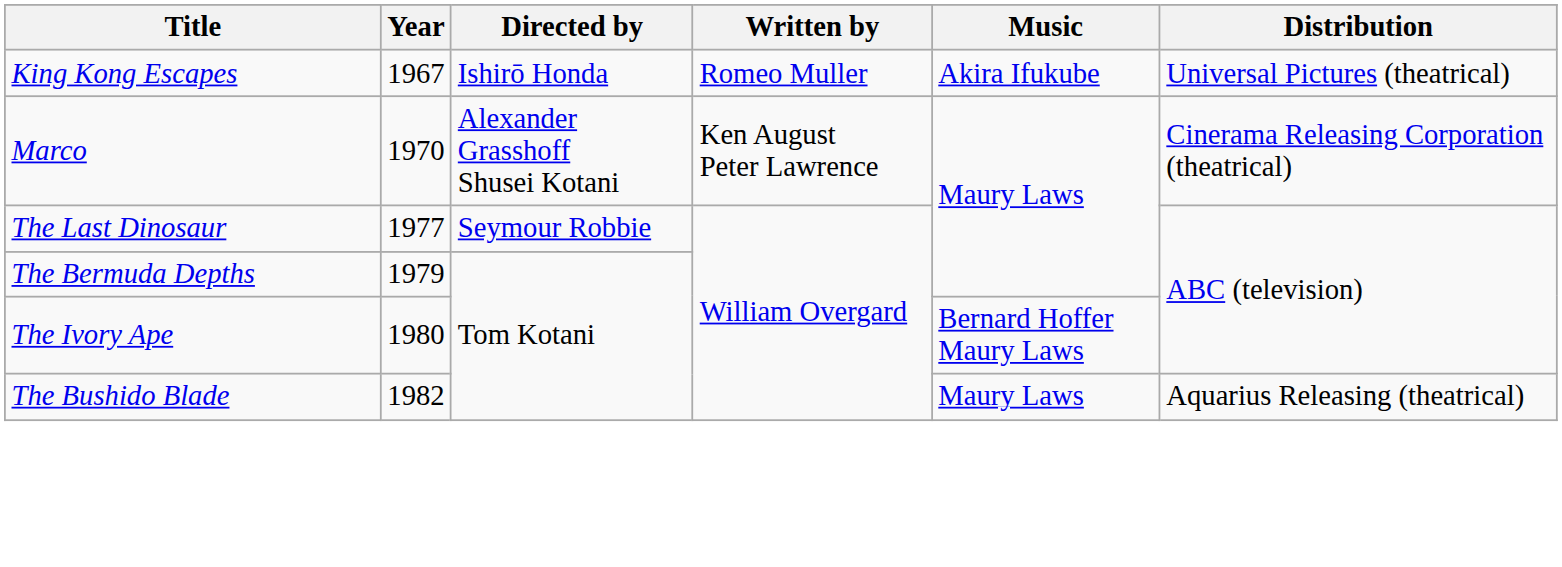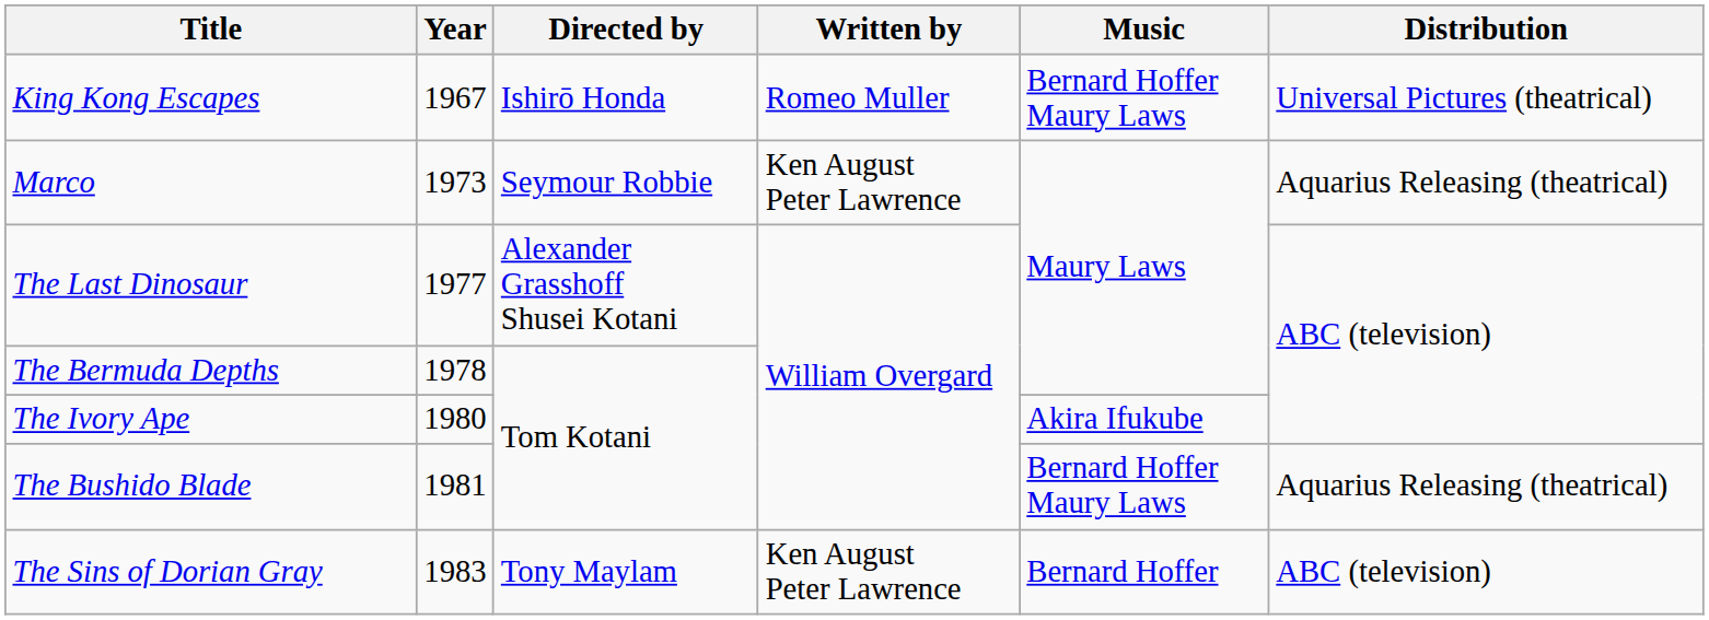King Kong Escapes | Music: Akira Ifukube -> Bernard Hoffer Maury Laws
Marco | Year: 1970 -> 1973
Marco | Directed by: Alexander Grasshoff Shusei Kotani -> Seymour Robbie
Marco | Distribution: Cinerama Releasing Corporation (theatrical) -> Aquarius Releasing (theatrical)
The Last Dinosaur | Directed by: Seymour Robbie -> Alexander Grasshoff Shusei Kotani
The Bermuda Depths | Year: 1979 -> 1978
The Ivory Ape | Music: Bernard Hoffer Maury Laws -> Akira Ifukube
The Bushido Blade | Year: 1982 -> 1981
The Bushido Blade | Music: Maury Laws -> Bernard Hoffer Maury Laws
+ row: The Sins of Dorian Gray | 1983 | Tony Maylam | Ken August Peter Lawrence | Bernard Hoffer | ABC (television)
